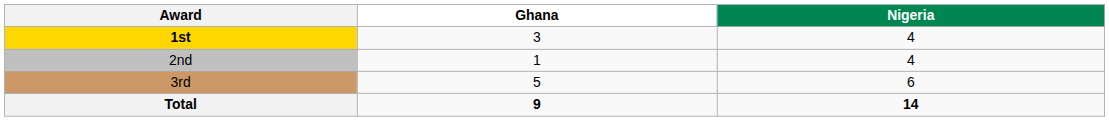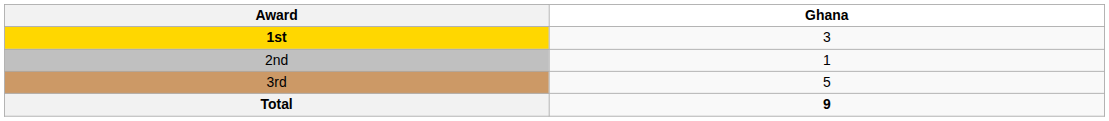- column: Nigeria | 4 | 4 | 6 | 14
